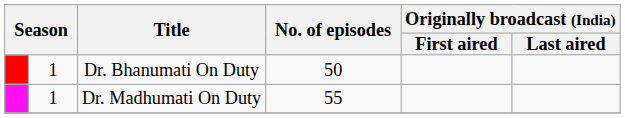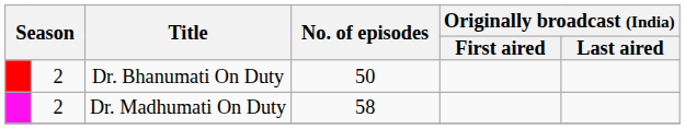Dr. Bhanumati On Duty | column 2: 1 -> 2
Dr. Madhumati On Duty | column 2: 1 -> 2
Dr. Madhumati On Duty | No. of episodes: 55 -> 58
